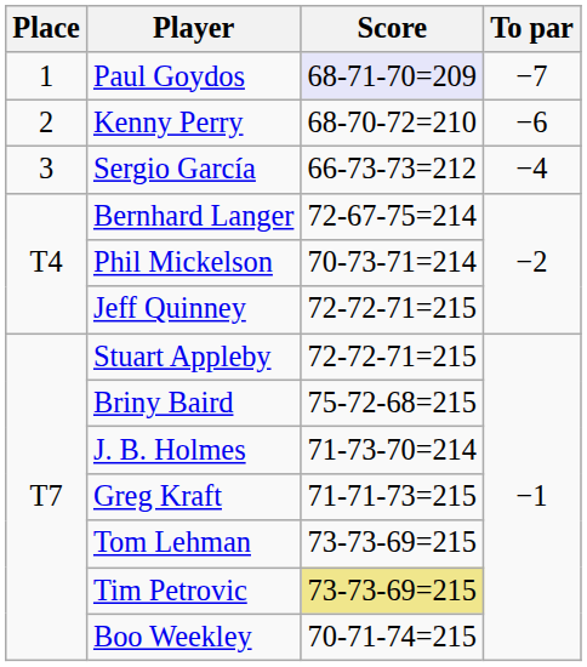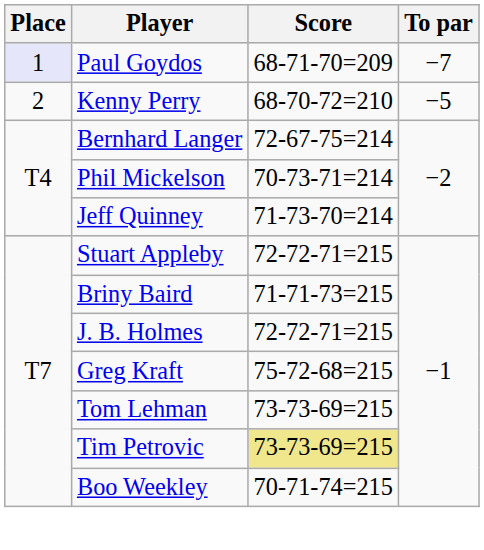Paul Goydos | Place: no background -> lavender background
Paul Goydos | Score: lavender background -> no background
Kenny Perry | To par: −6 -> −5
- row: 3 | Sergio García | 66-73-73=212 | −4
Jeff Quinney | Score: 72-72-71=215 -> 71-73-70=214
Briny Baird | Score: 75-72-68=215 -> 71-71-73=215
J. B. Holmes | Score: 71-73-70=214 -> 72-72-71=215
Greg Kraft | Score: 71-71-73=215 -> 75-72-68=215
